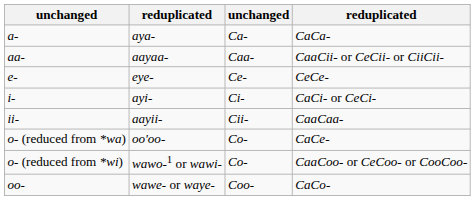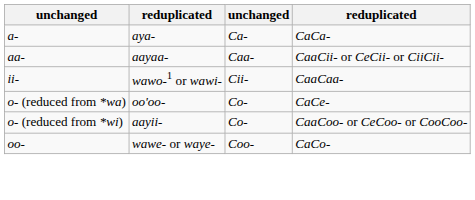- row: e- | eye- | Ce- | CeCe-
- row: i- | ayi- | Ci- | CaCi- or CeCi-
ii- | column 2: aayii- -> wawo-1 or wawi-
o- (reduced from *wi) | column 2: wawo-1 or wawi- -> aayii-
